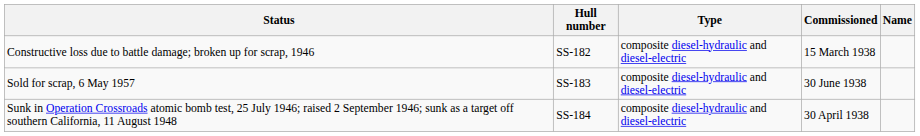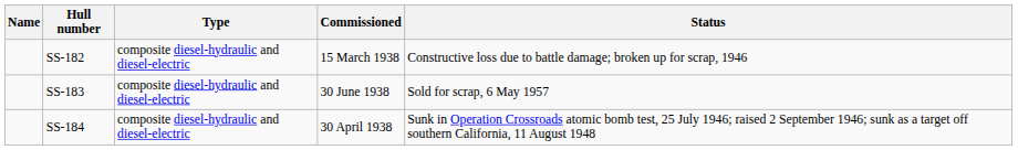columns swapped: Name <-> Status
